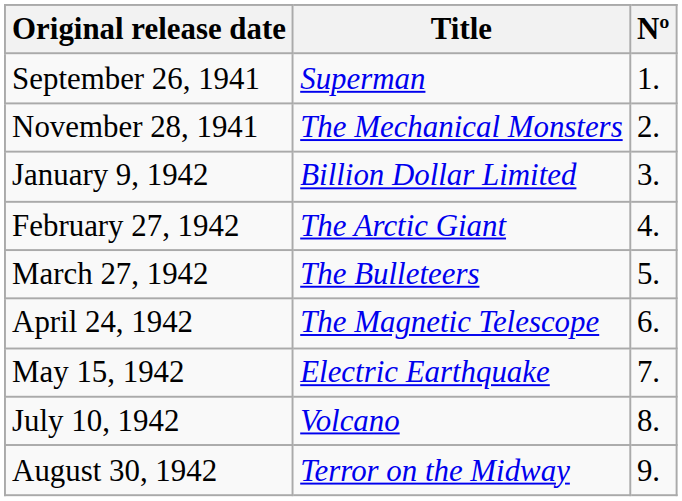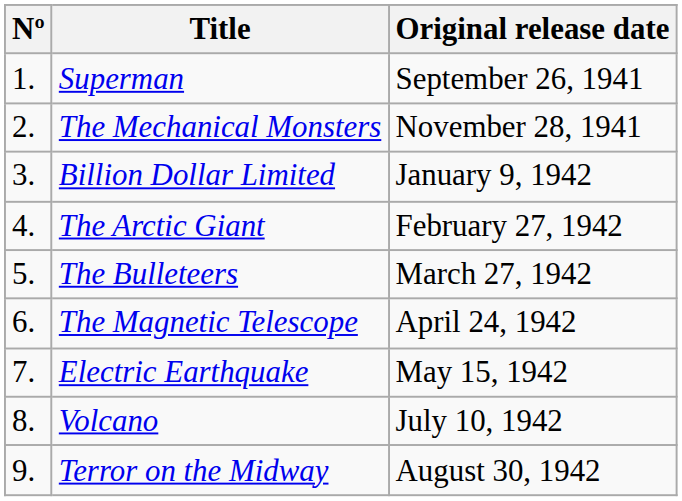columns swapped: Nº <-> Original release date
